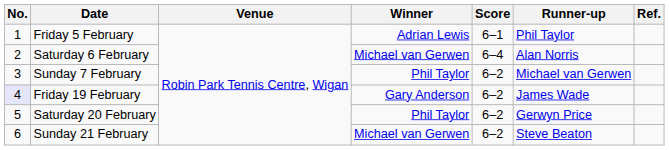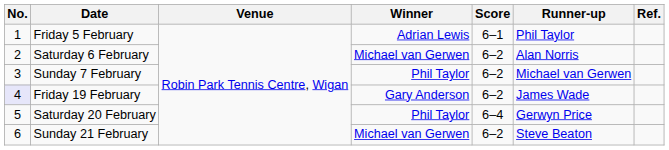Saturday 6 February | Score: 6–4 -> 6–2
Saturday 20 February | Score: 6–2 -> 6–4
